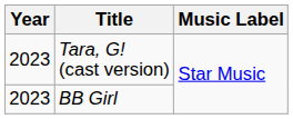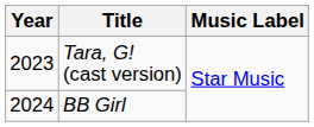BB Girl | Year: 2023 -> 2024
